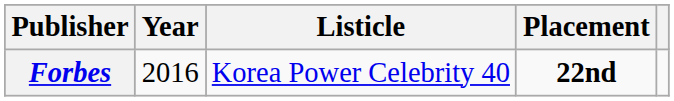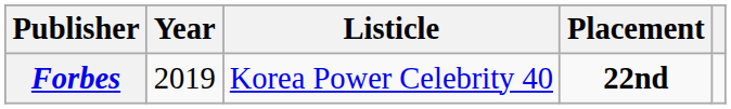Forbes | Year: 2016 -> 2019
